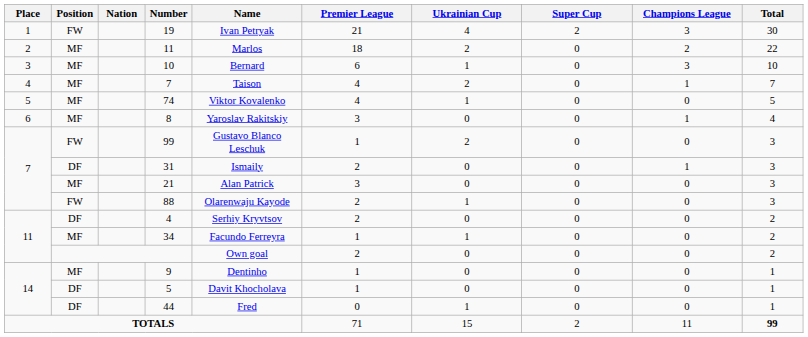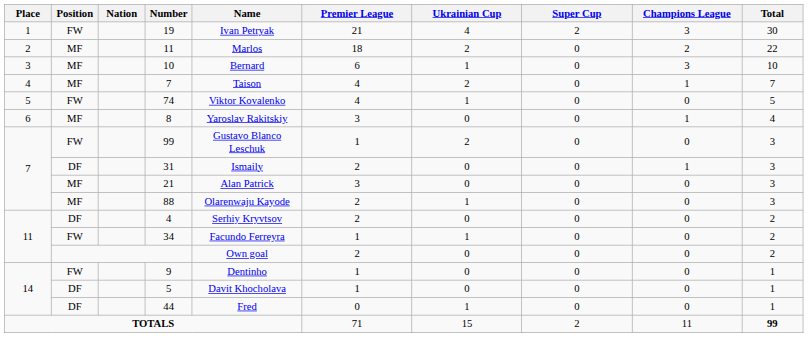74 | Position: MF -> FW
88 | Position: FW -> MF
34 | Position: MF -> FW
9 | Position: MF -> FW
